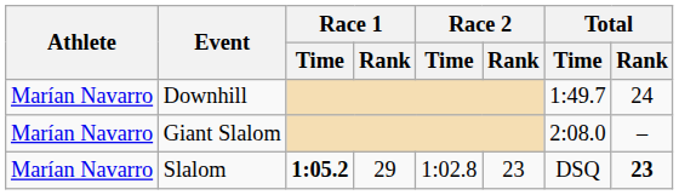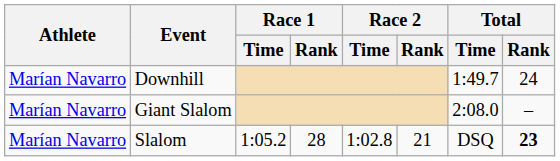Slalom | Race 1 / Time: bold -> normal
Slalom | Race 1 / Rank: 29 -> 28
Slalom | Race 2 / Rank: 23 -> 21
